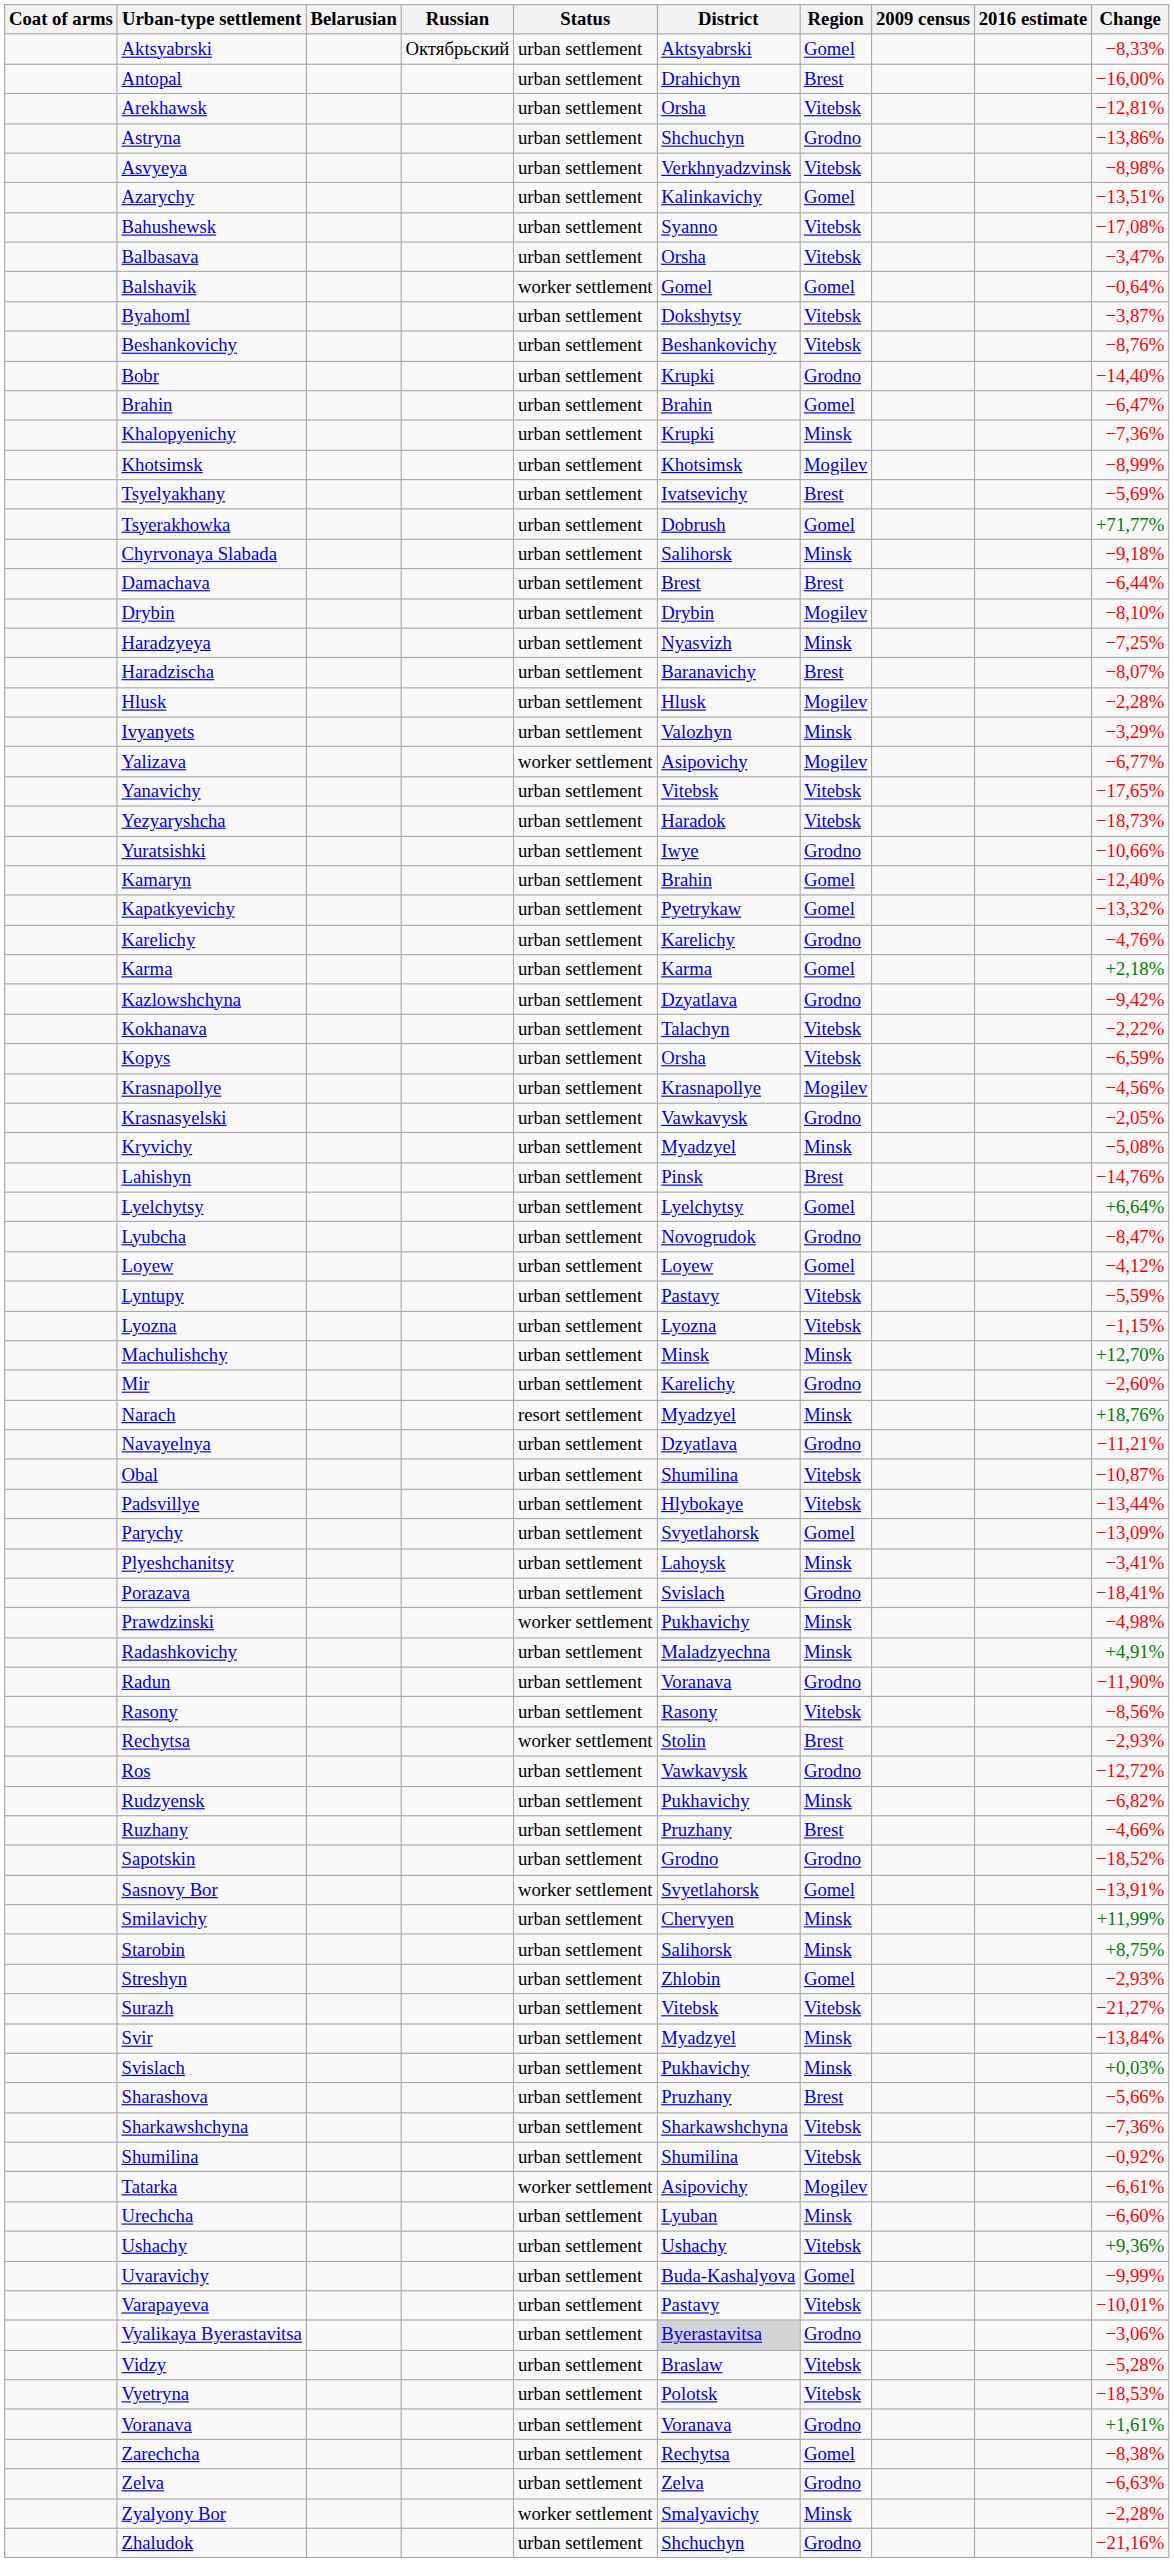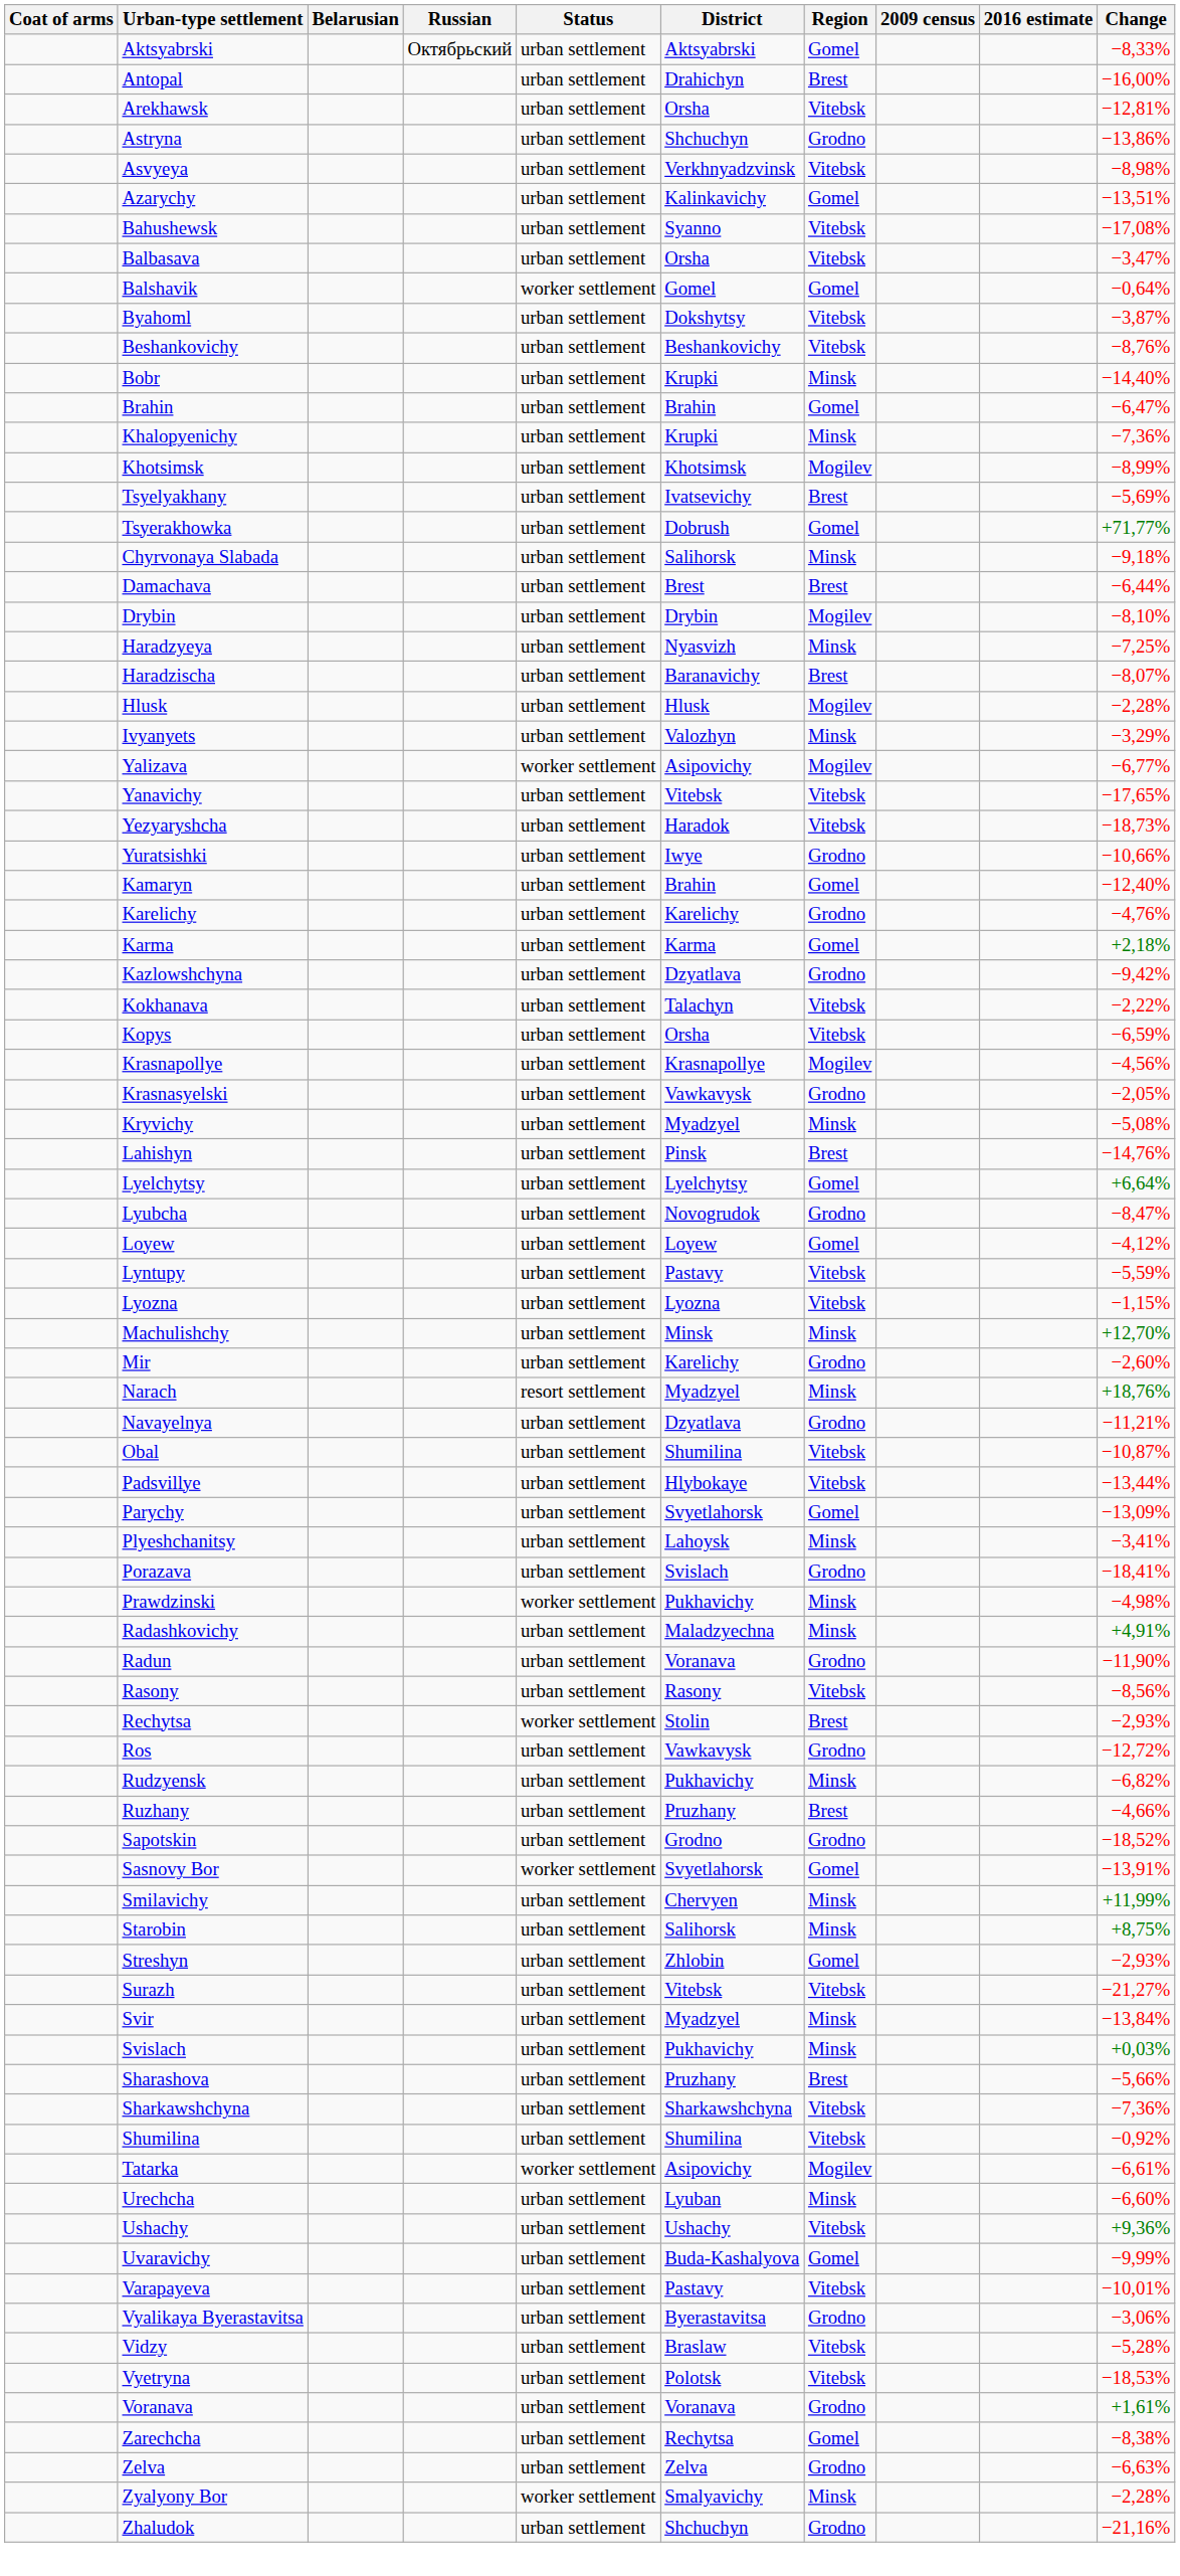Bobr | Region: Grodno -> Minsk
- row: Kapatkyevichy | urban settlement | Pyetrykaw | Gomel | −13,32%
Vyalikaya Byerastavitsa | District: lightgrey background -> no background
